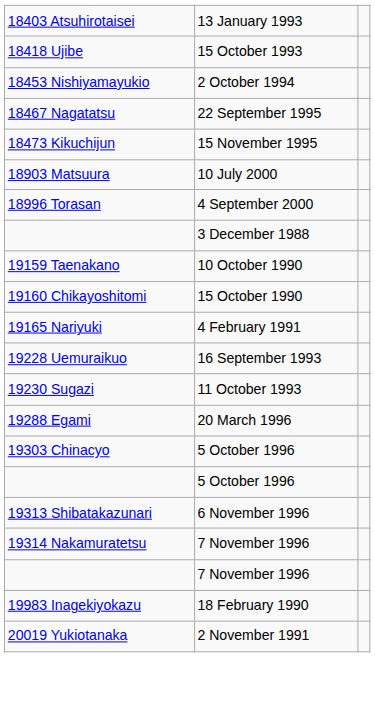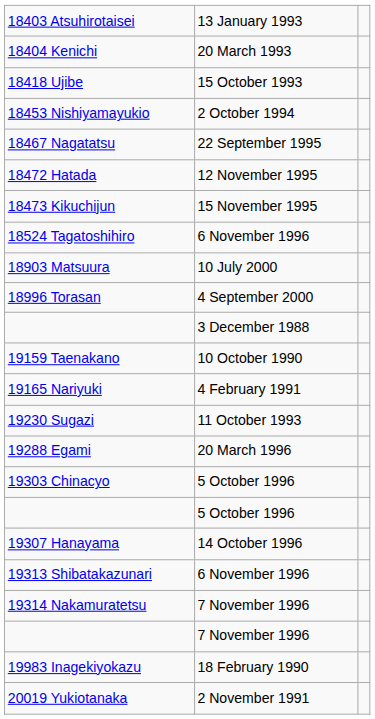+ row: 18404 Kenichi | 20 March 1993
+ row: 18472 Hatada | 12 November 1995
+ row: 18524 Tagatoshihiro | 6 November 1996
- row: 19160 Chikayoshitomi | 15 October 1990
- row: 19228 Uemuraikuo | 16 September 1993
+ row: 19307 Hanayama | 14 October 1996
